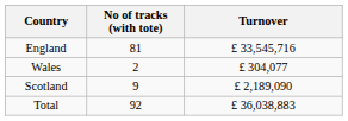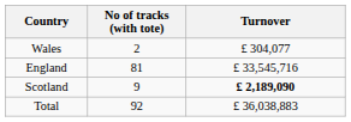rows swapped: England <-> Wales
Scotland | Turnover: normal -> bold
